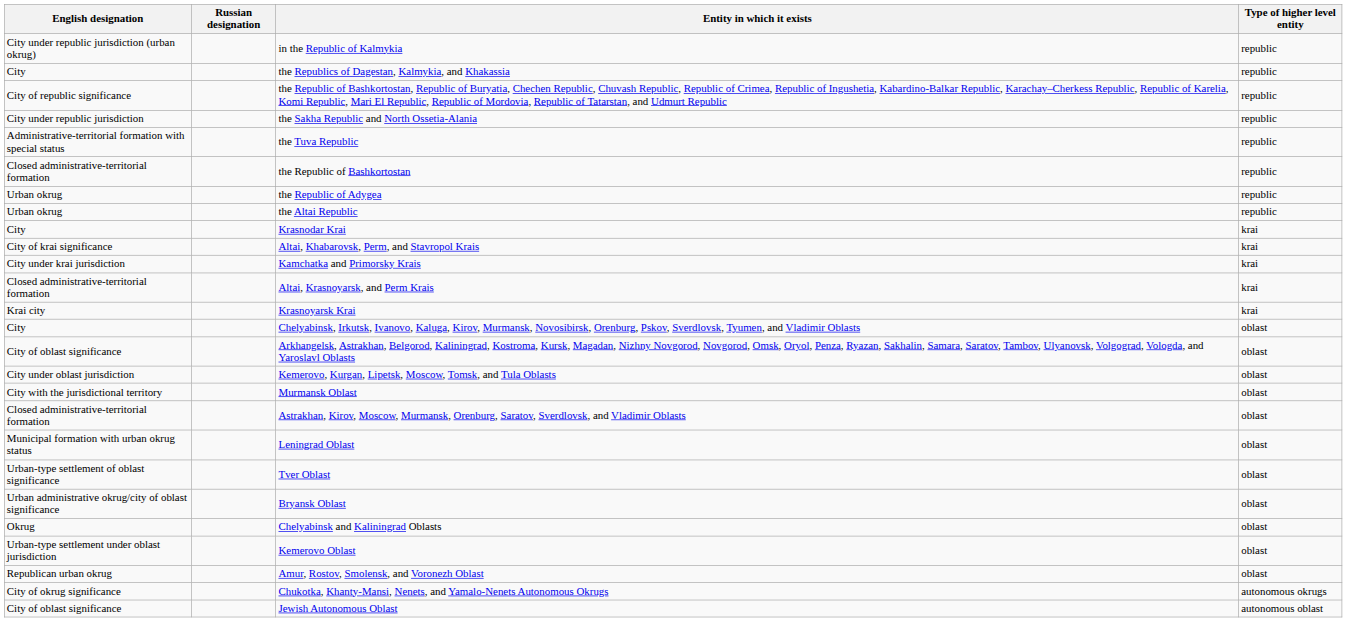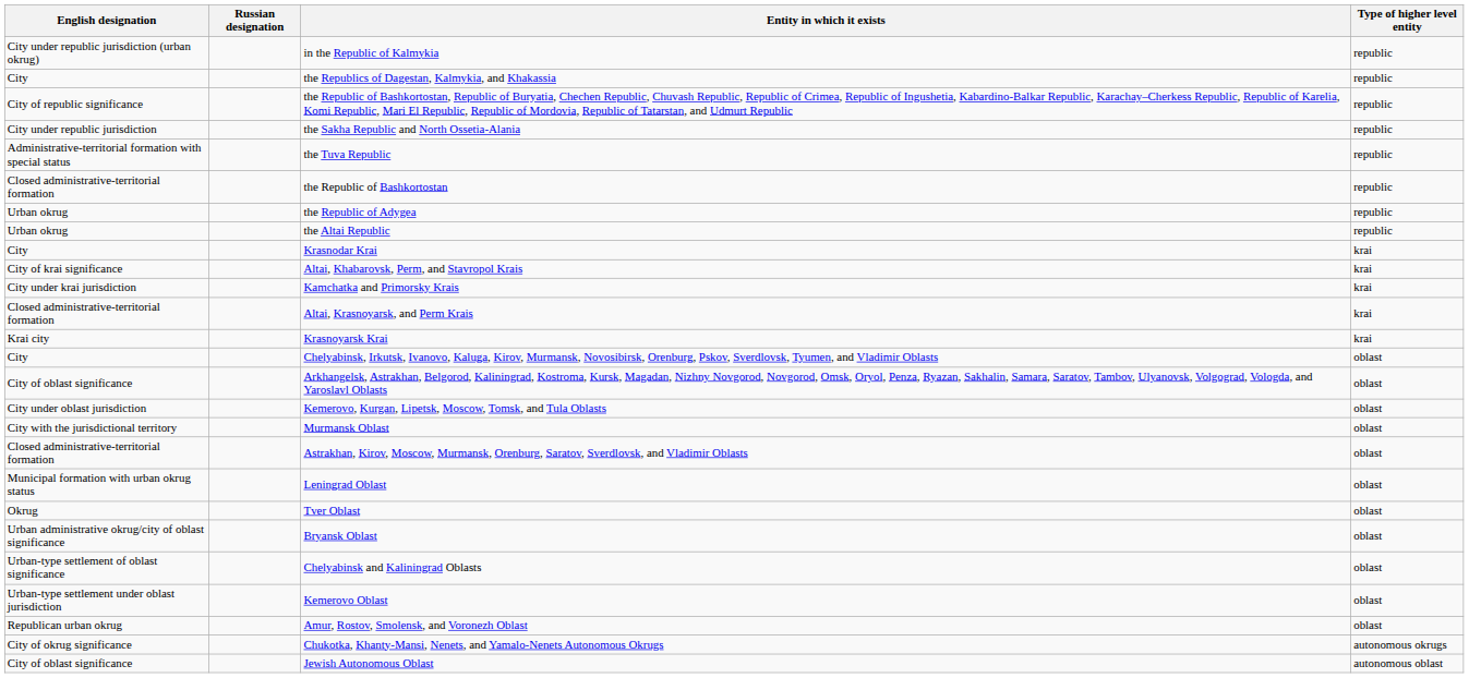Tver Oblast | English designation: Urban-type settlement of oblast significance -> Okrug
Chelyabinsk and Kaliningrad Oblasts | English designation: Okrug -> Urban-type settlement of oblast significance
